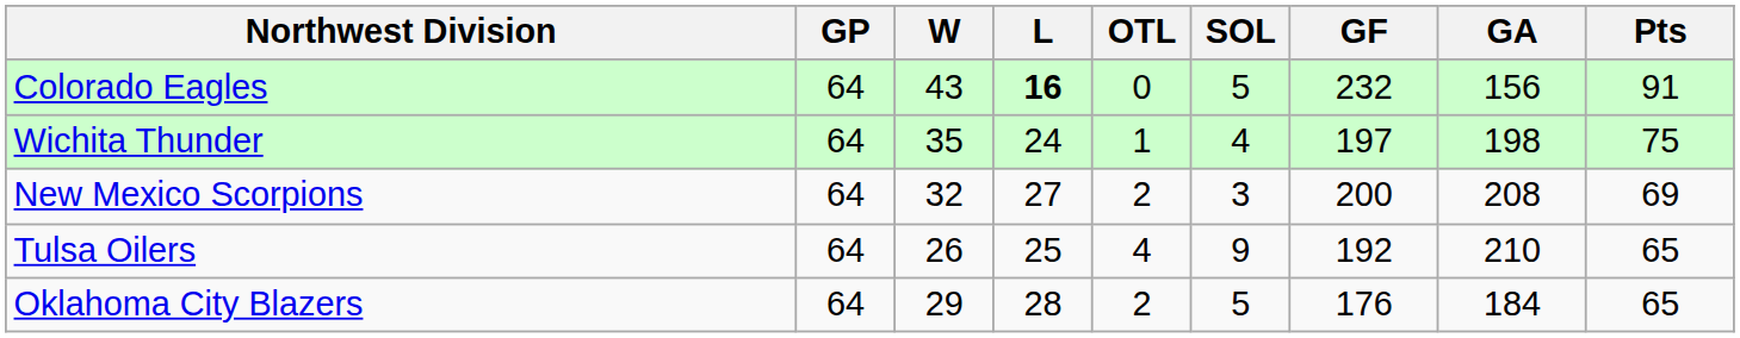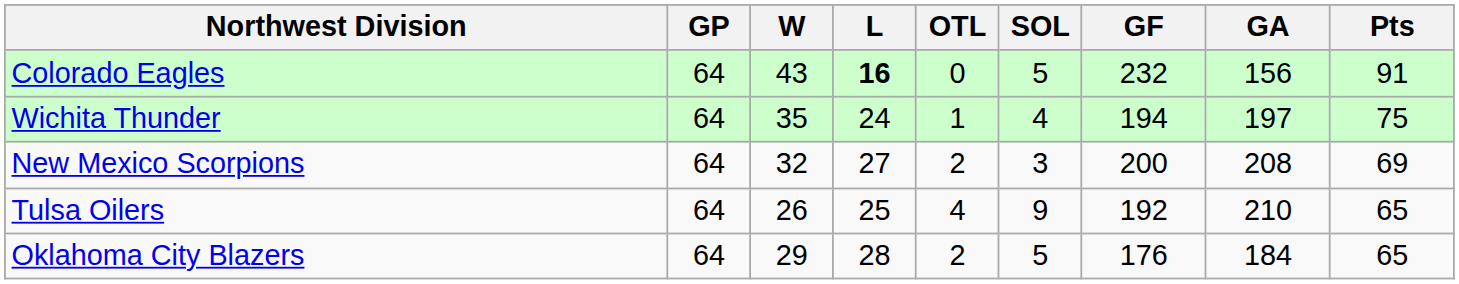Wichita Thunder | GF: 197 -> 194
Wichita Thunder | GA: 198 -> 197
